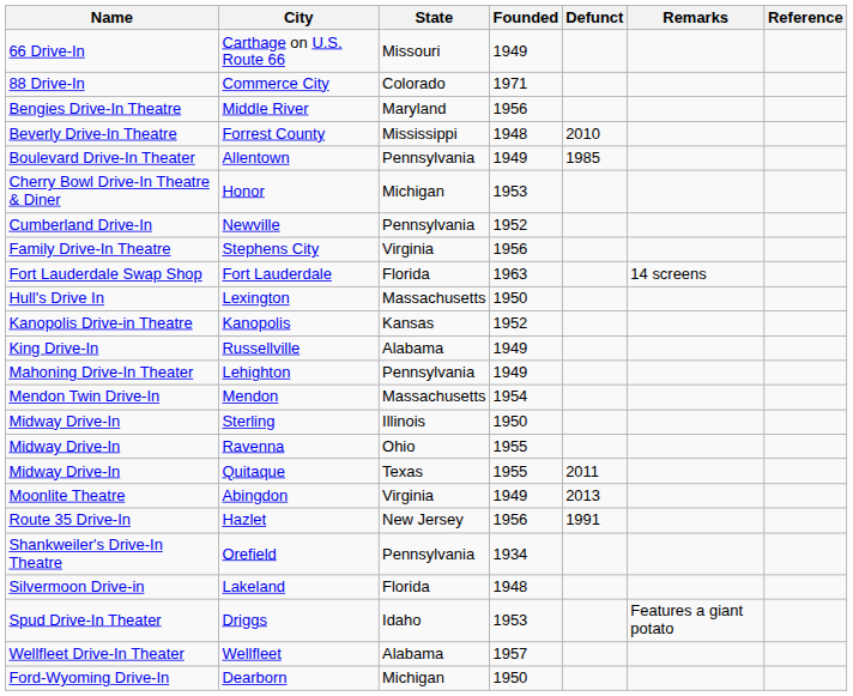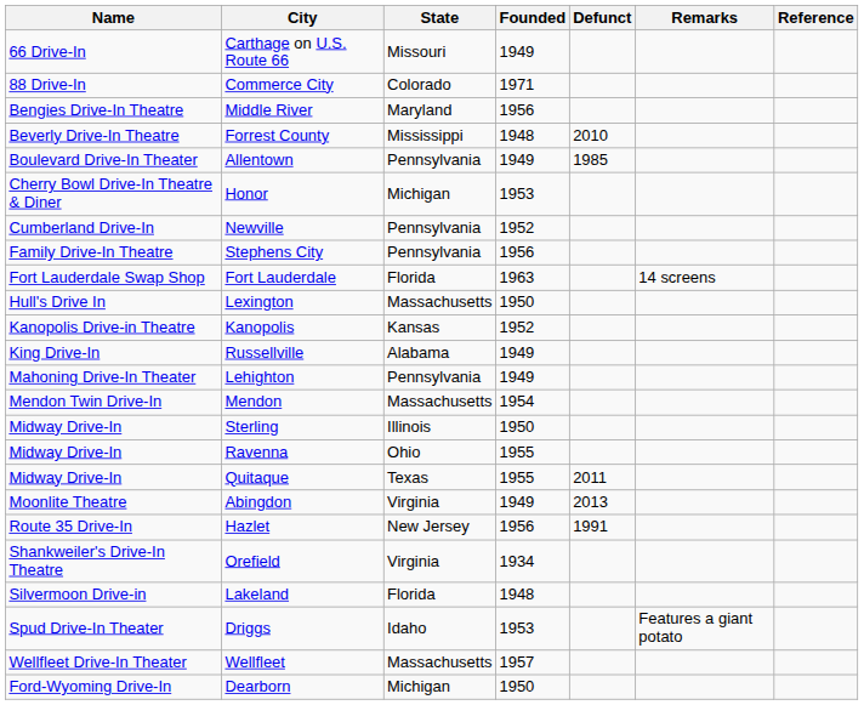Stephens City | State: Virginia -> Pennsylvania
Orefield | State: Pennsylvania -> Virginia
Wellfleet | State: Alabama -> Massachusetts
